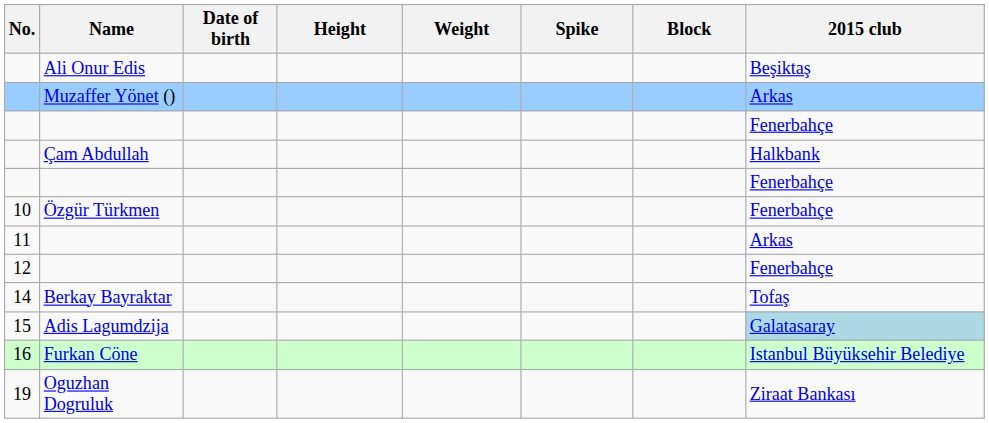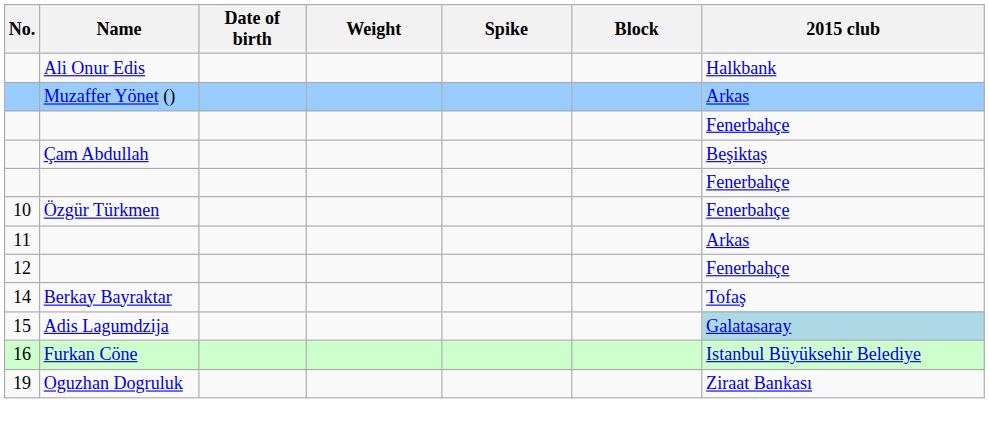- column: Height
Ali Onur Edis | 2015 club: Beşiktaş -> Halkbank
Çam Abdullah | 2015 club: Halkbank -> Beşiktaş
